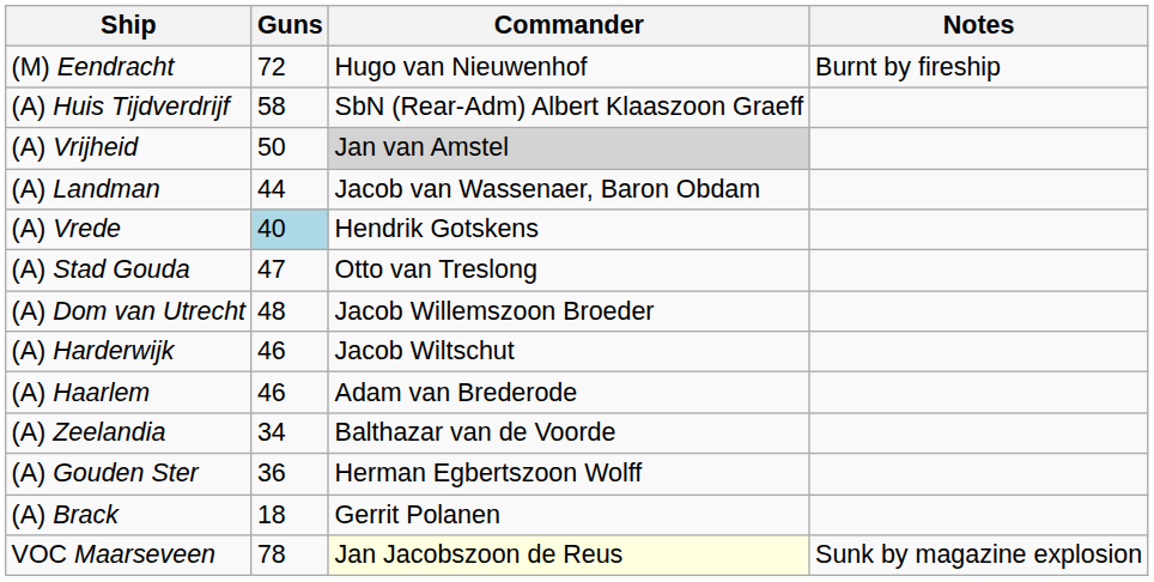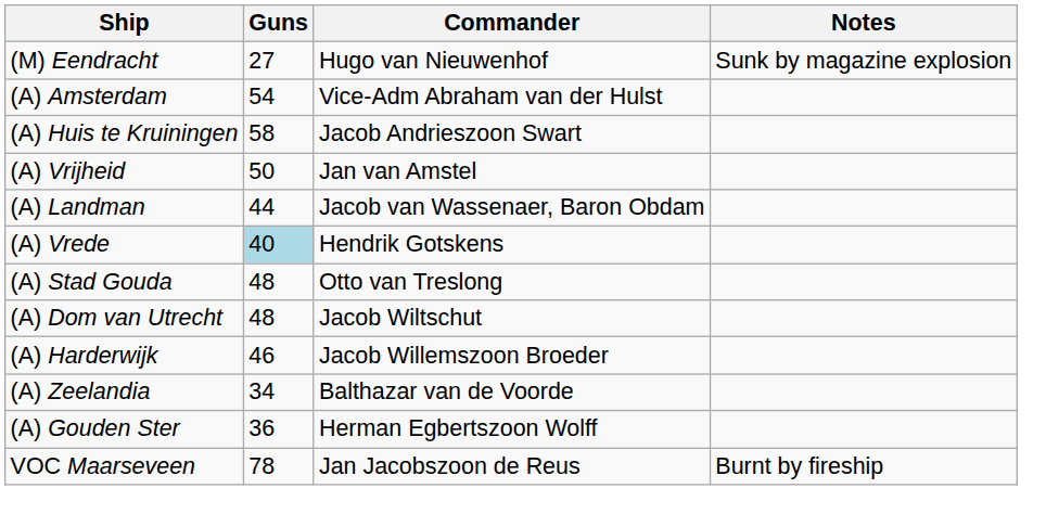(M) Eendracht | Guns: 72 -> 27
(M) Eendracht | Notes: Burnt by fireship -> Sunk by magazine explosion
+ row: (A) Amsterdam | 54 | Vice-Adm Abraham van der Hulst
- row: (A) Huis Tijdverdrijf | 58 | SbN (Rear-Adm) Albert Klaaszoon Graeff
+ row: (A) Huis te Kruiningen | 58 | Jacob Andrieszoon Swart
(A) Vrijheid | Commander: lightgrey background -> no background
(A) Stad Gouda | Guns: 47 -> 48
(A) Dom van Utrecht | Commander: Jacob Willemszoon Broeder -> Jacob Wiltschut
(A) Harderwijk | Commander: Jacob Wiltschut -> Jacob Willemszoon Broeder
- row: (A) Haarlem | 46 | Adam van Brederode
- row: (A) Brack | 18 | Gerrit Polanen
VOC Maarseveen | Commander: lightyellow background -> no background
VOC Maarseveen | Notes: Sunk by magazine explosion -> Burnt by fireship
